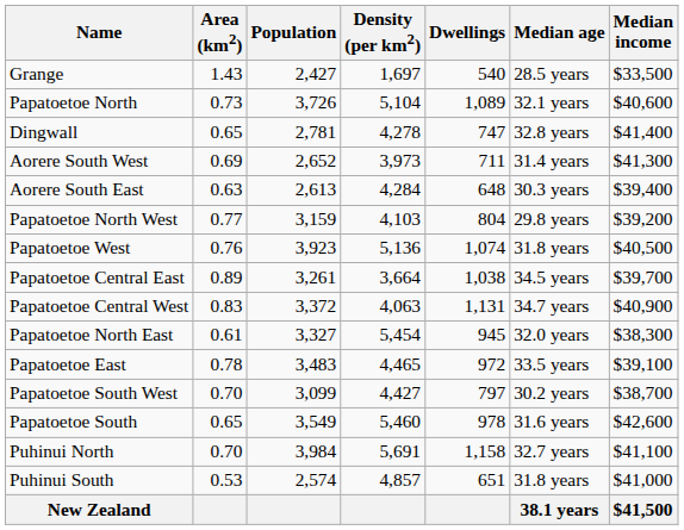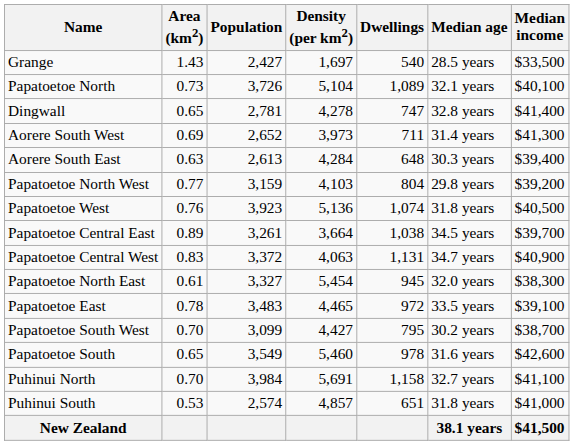Papatoetoe North | Median income: $40,600 -> $40,100
Papatoetoe South West | Dwellings: 797 -> 795
